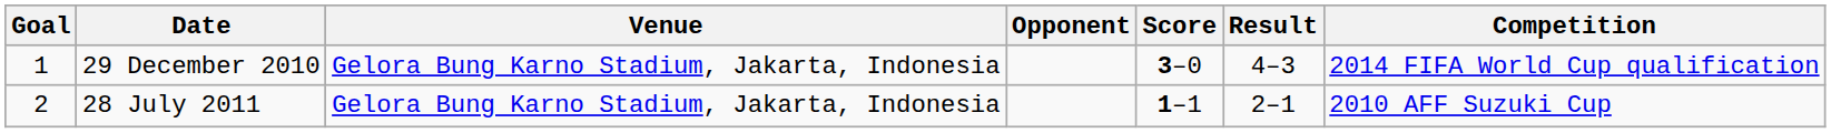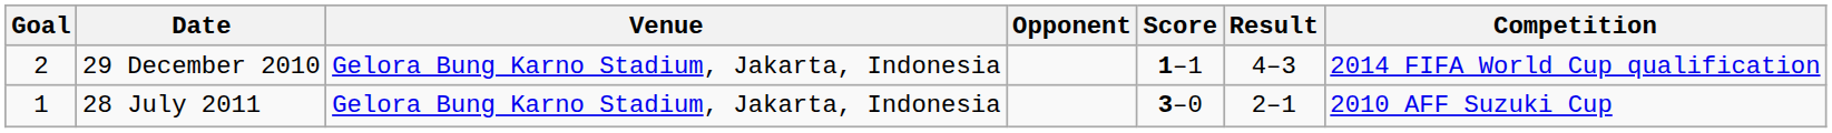29 December 2010 | Goal: 1 -> 2
29 December 2010 | Score: 3–0 -> 1–1
28 July 2011 | Goal: 2 -> 1
28 July 2011 | Score: 1–1 -> 3–0
